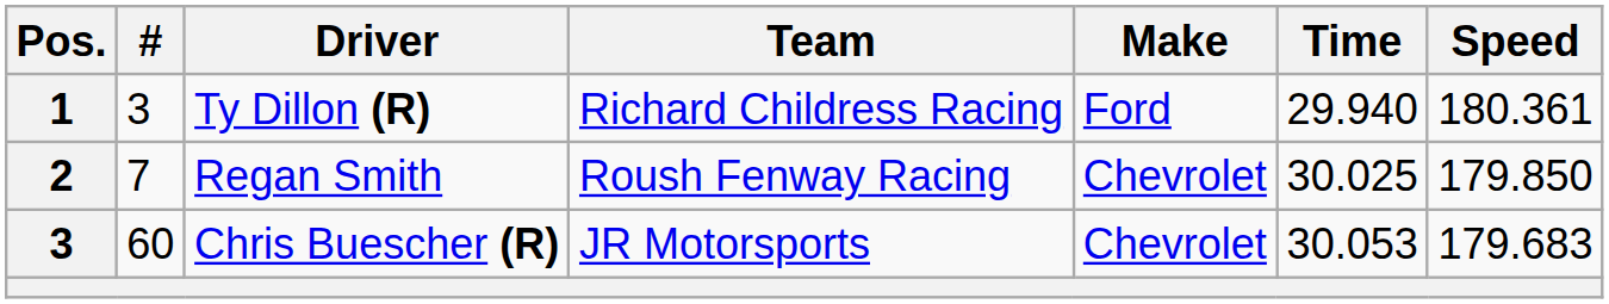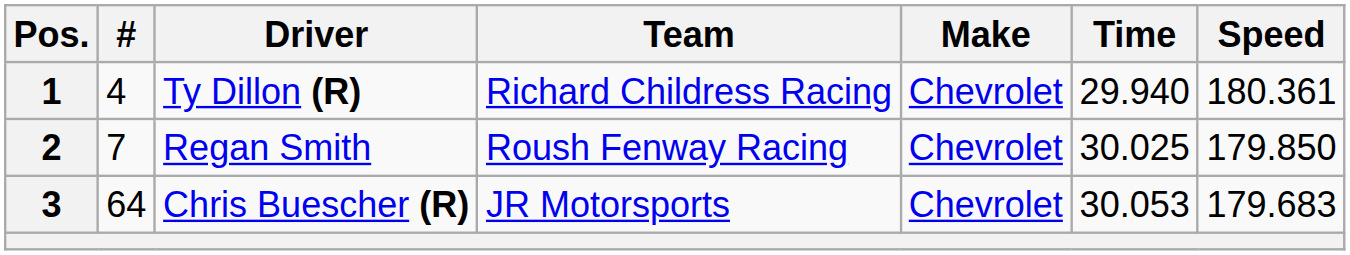Ty Dillon (R) | #: 3 -> 4
Ty Dillon (R) | Make: Ford -> Chevrolet
Chris Buescher (R) | #: 60 -> 64
